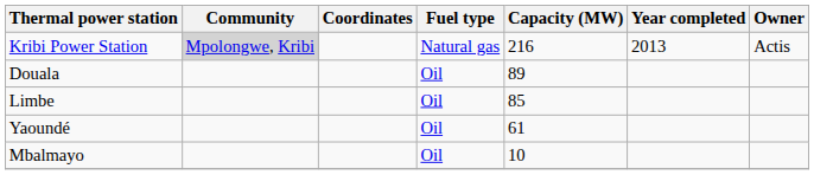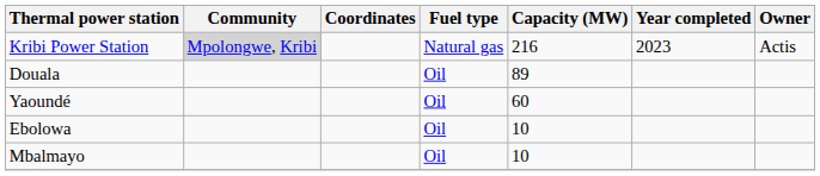Kribi Power Station | Year completed: 2013 -> 2023
- row: Limbe | Oil | 85
Yaoundé | Capacity (MW): 61 -> 60
+ row: Ebolowa | Oil | 10
